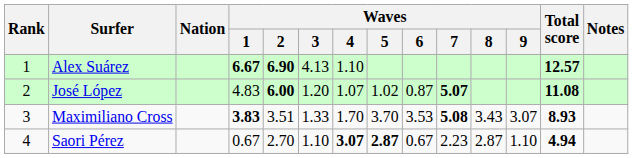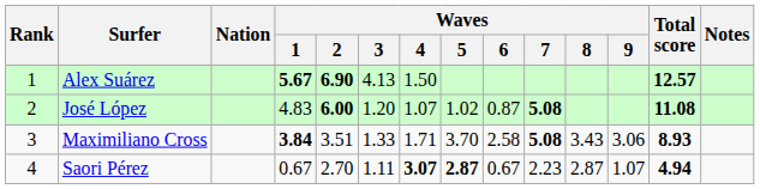Alex Suárez | Waves / 1: 6.67 -> 5.67
Alex Suárez | Waves / 4: 1.10 -> 1.50
José López | Waves / 7: 5.07 -> 5.08
Maximiliano Cross | Waves / 1: 3.83 -> 3.84
Maximiliano Cross | Waves / 4: 1.70 -> 1.71
Maximiliano Cross | Waves / 6: 3.53 -> 2.58
Maximiliano Cross | Waves / 9: 3.07 -> 3.06
Saori Pérez | Waves / 3: 1.10 -> 1.11
Saori Pérez | Waves / 9: 1.10 -> 1.07
